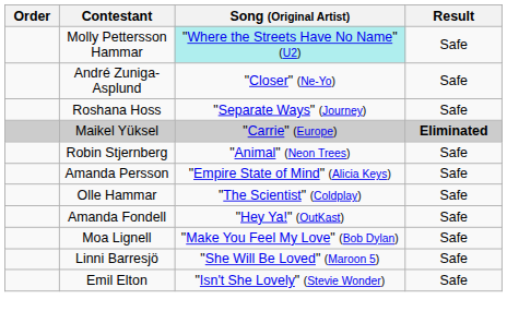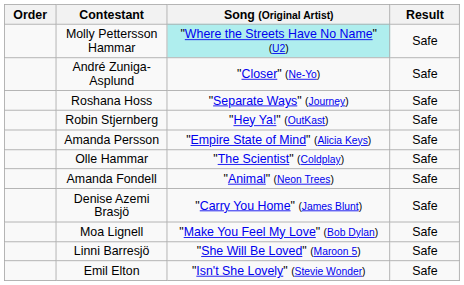- row: Maikel Yüksel | "Carrie" (Europe) | Eliminated
Robin Stjernberg | Song (Original Artist): "Animal" (Neon Trees) -> "Hey Ya!" (OutKast)
Amanda Fondell | Song (Original Artist): "Hey Ya!" (OutKast) -> "Animal" (Neon Trees)
+ row: Denise Azemi Brasjö | "Carry You Home" (James Blunt) | Safe
